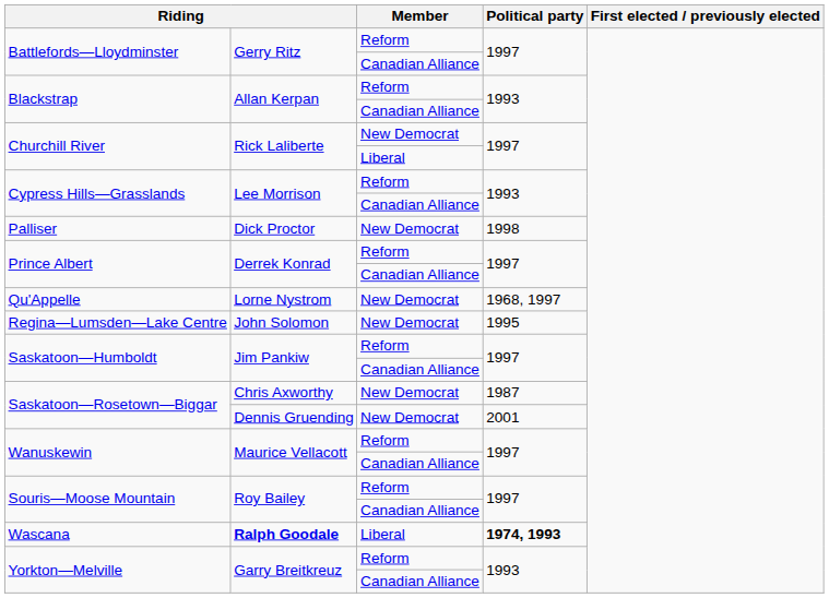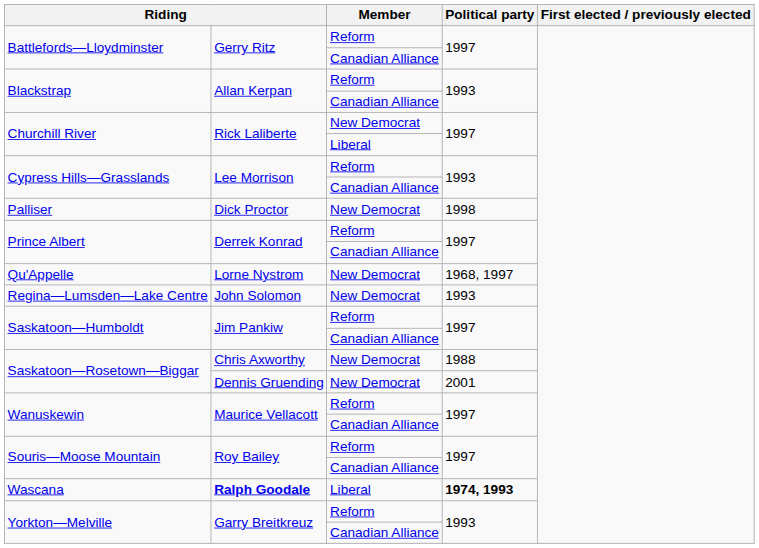John Solomon | Political party: 1995 -> 1993
Chris Axworthy | Political party: 1987 -> 1988
